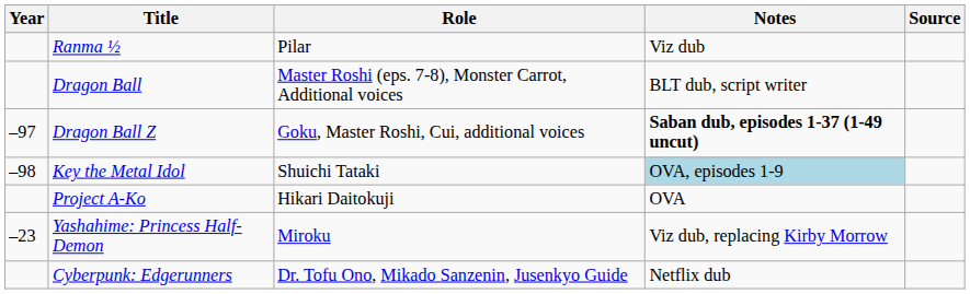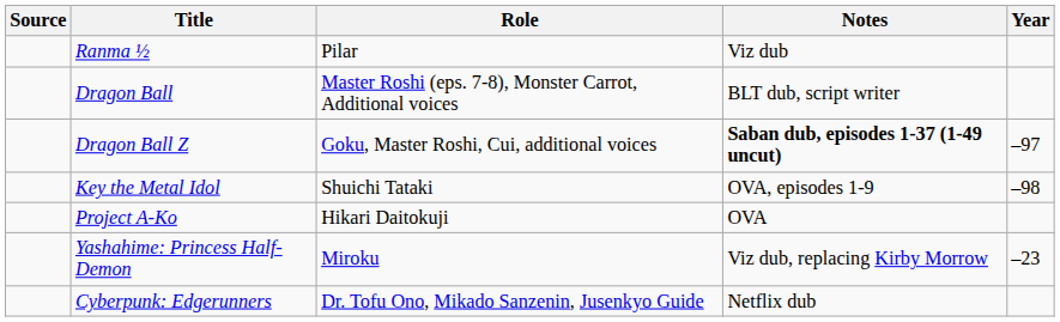columns swapped: Year <-> Source
Key the Metal Idol | Notes: lightblue background -> no background
